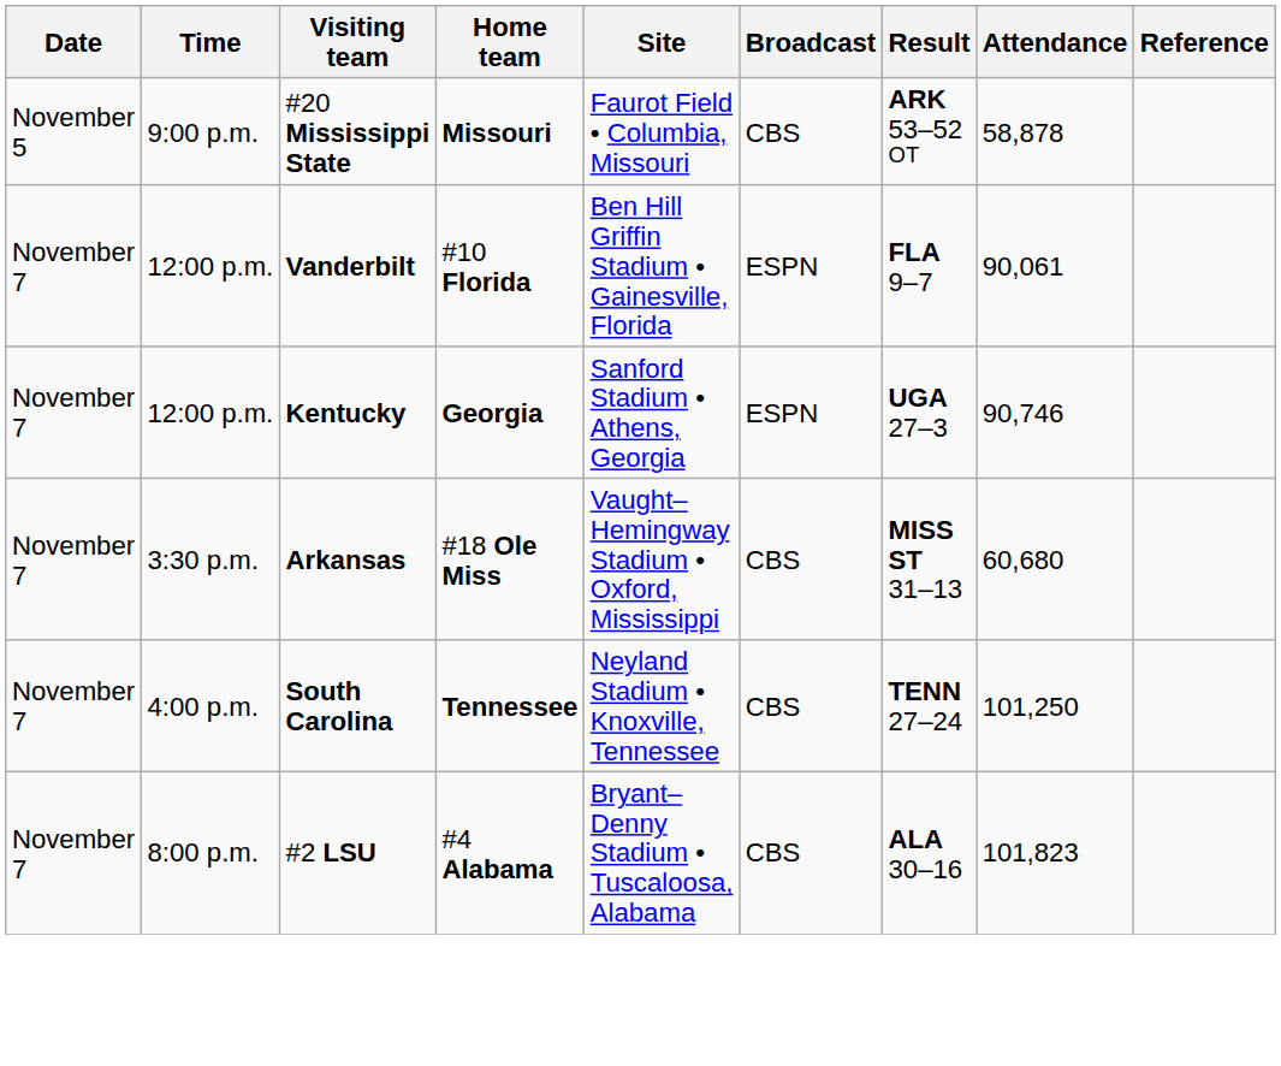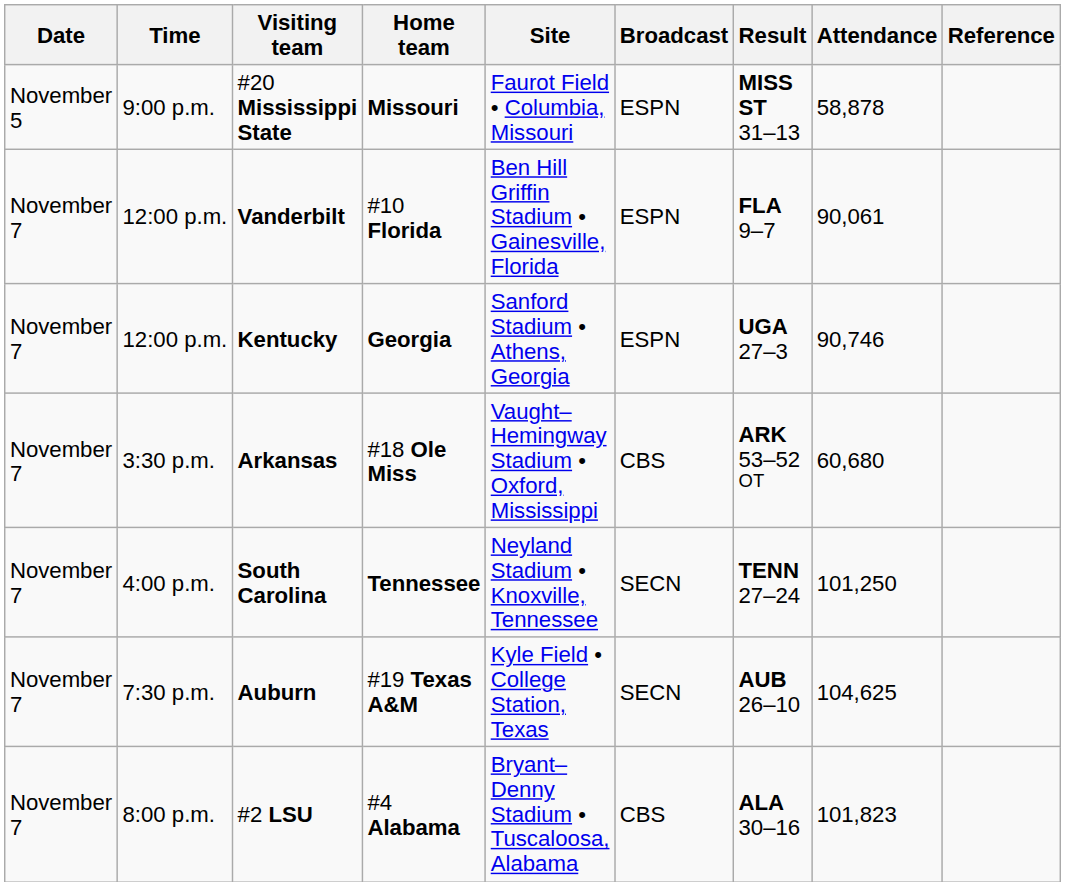#20 Mississippi State | Broadcast: CBS -> ESPN
#20 Mississippi State | Result: ARK 53–52 OT -> MISS ST 31–13
Arkansas | Result: MISS ST 31–13 -> ARK 53–52 OT
South Carolina | Broadcast: CBS -> SECN
+ row: November 7 | 7:30 p.m. | Auburn | #19 Texas A&M | Kyle Field • College Station, Texas | SECN | AUB 26–10 | 104,625
